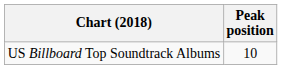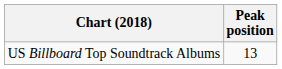US Billboard Top Soundtrack Albums | Peak position: 10 -> 13
